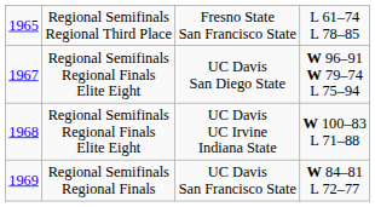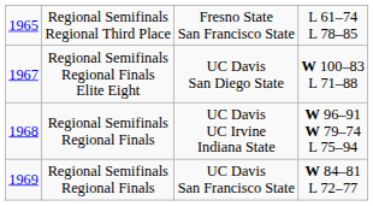UC Davis San Diego State | column 4: W 96–91 W 79–74 L 75–94 -> W 100–83 L 71–88
UC Davis UC Irvine Indiana State | column 2: Regional Semifinals Regional Finals Elite Eight -> Regional Semifinals Regional Finals
UC Davis UC Irvine Indiana State | column 4: W 100–83 L 71–88 -> W 96–91 W 79–74 L 75–94
